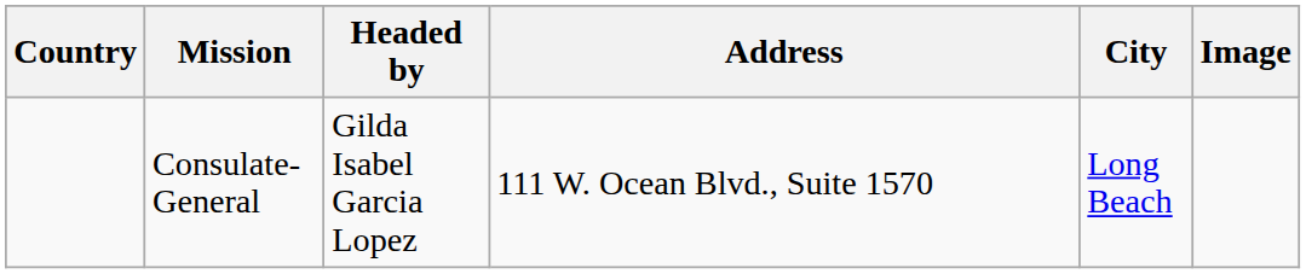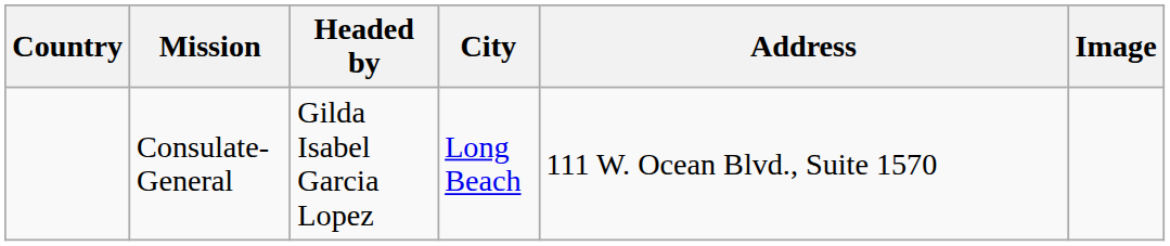columns swapped: Address <-> City
